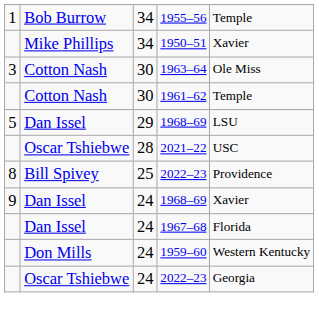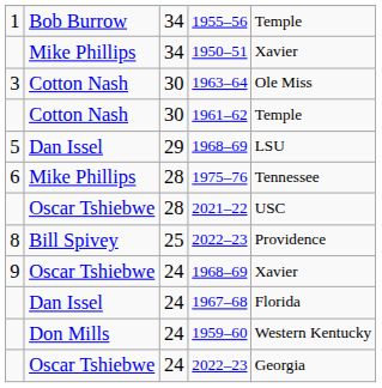+ row: 6 | Mike Phillips | 28 | 1975–76 | Tennessee
9 / 1968–69 | column 2: Dan Issel -> Oscar Tshiebwe
